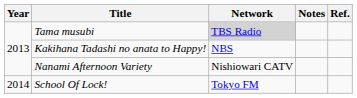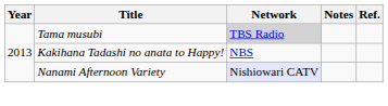Nanami Afternoon Variety | Network: no background -> lavender background
- row: 2014 | School Of Lock! | Tokyo FM
